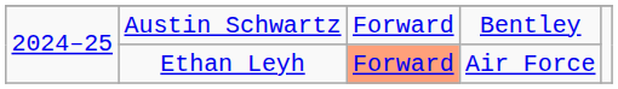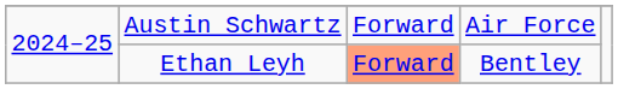Austin Schwartz | column 4: Bentley -> Air Force
Ethan Leyh | column 4: Air Force -> Bentley
